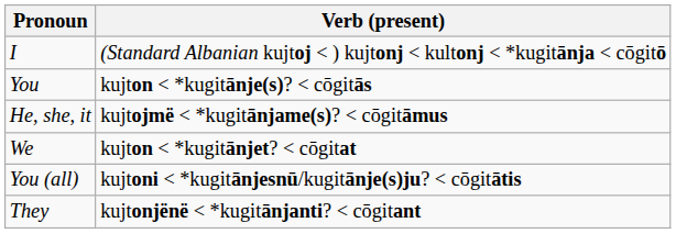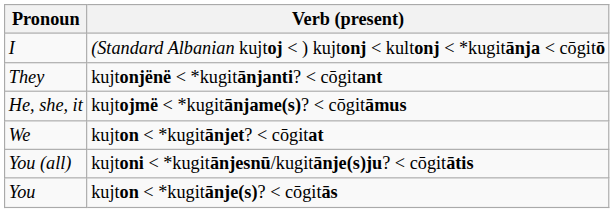rows swapped: You <-> They
